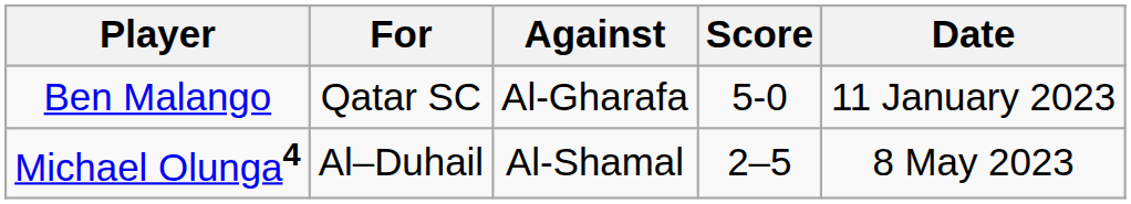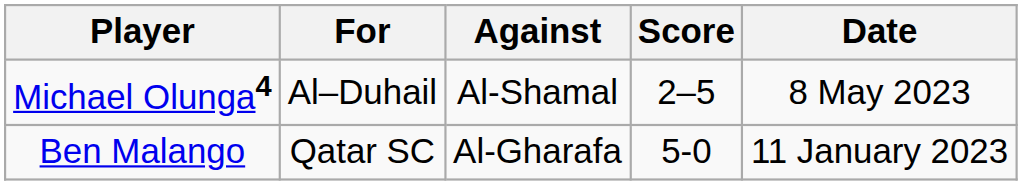rows swapped: Ben Malango <-> Michael Olunga4
